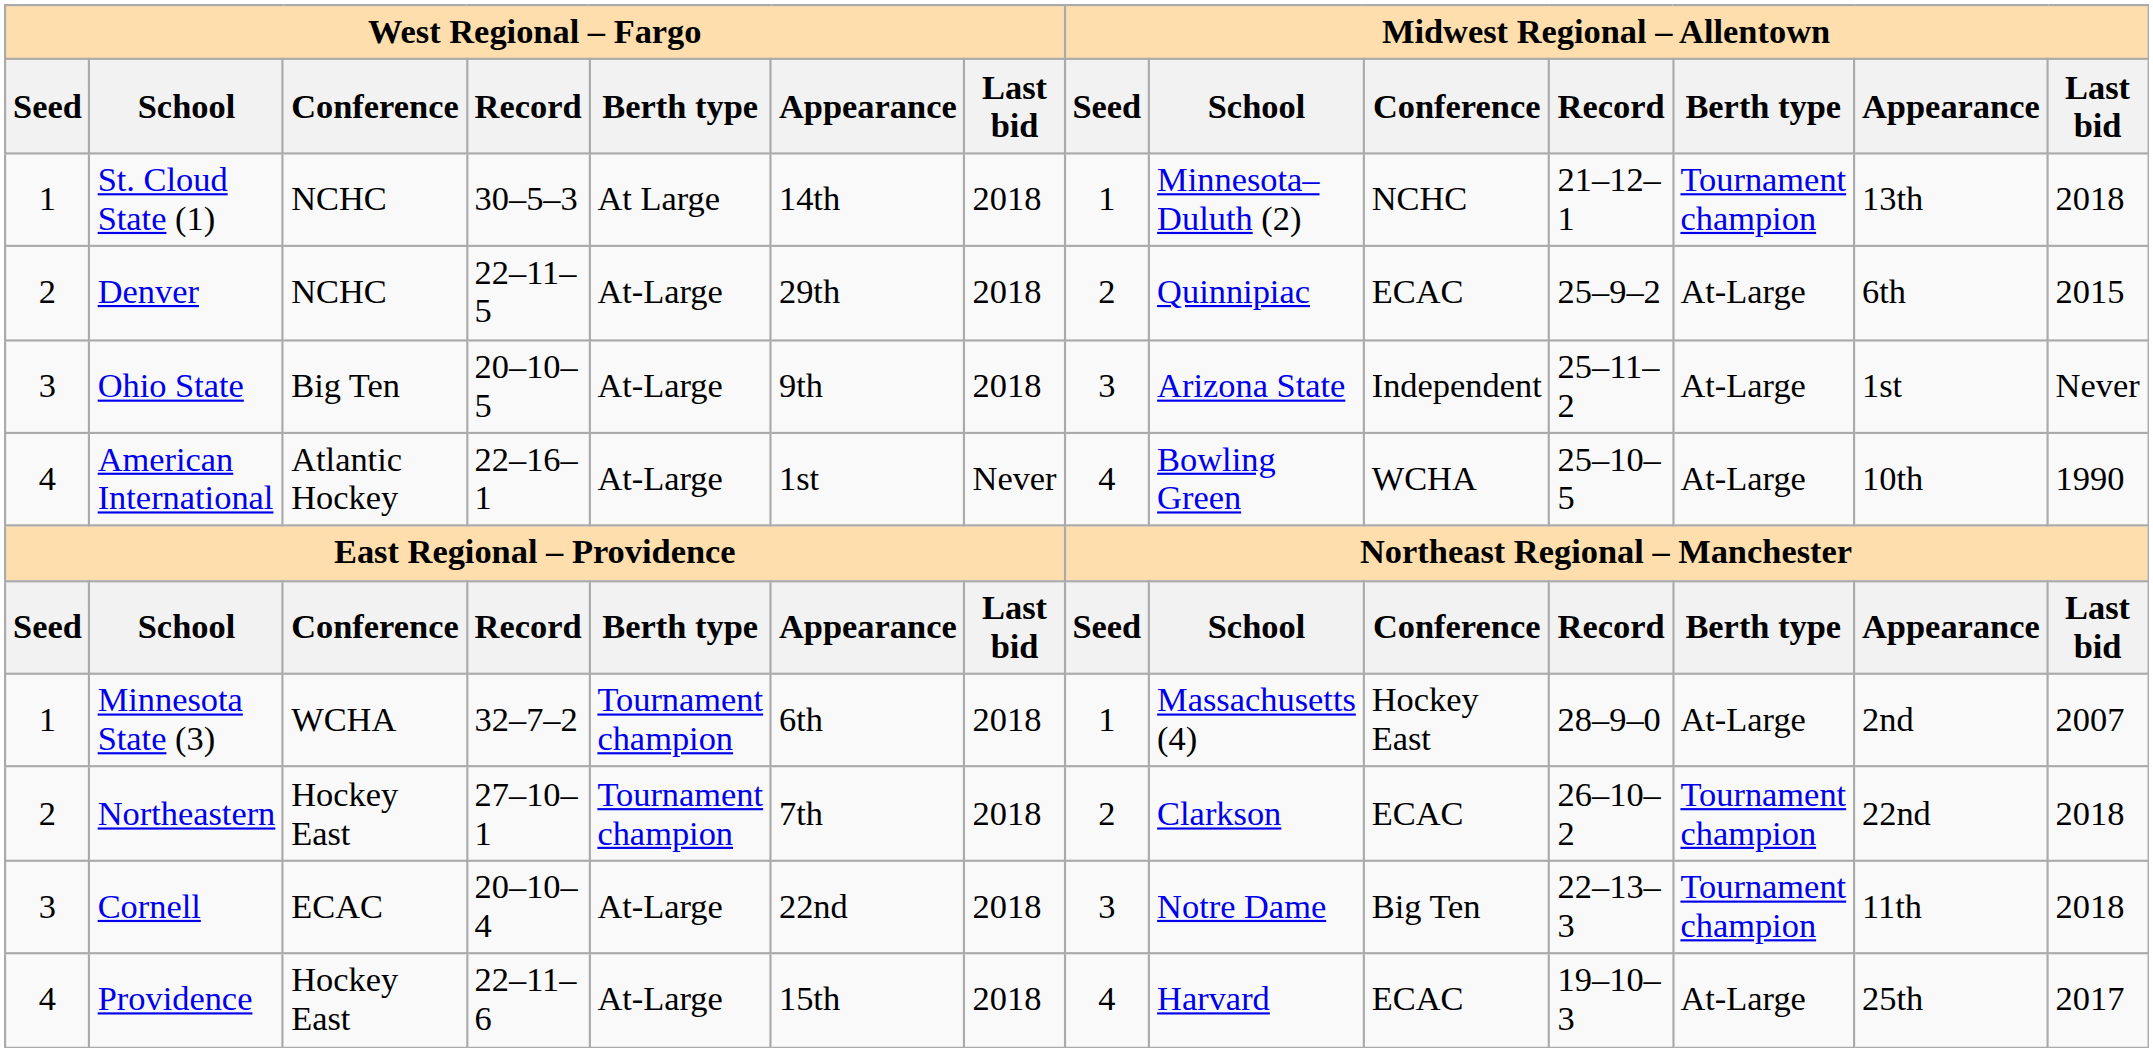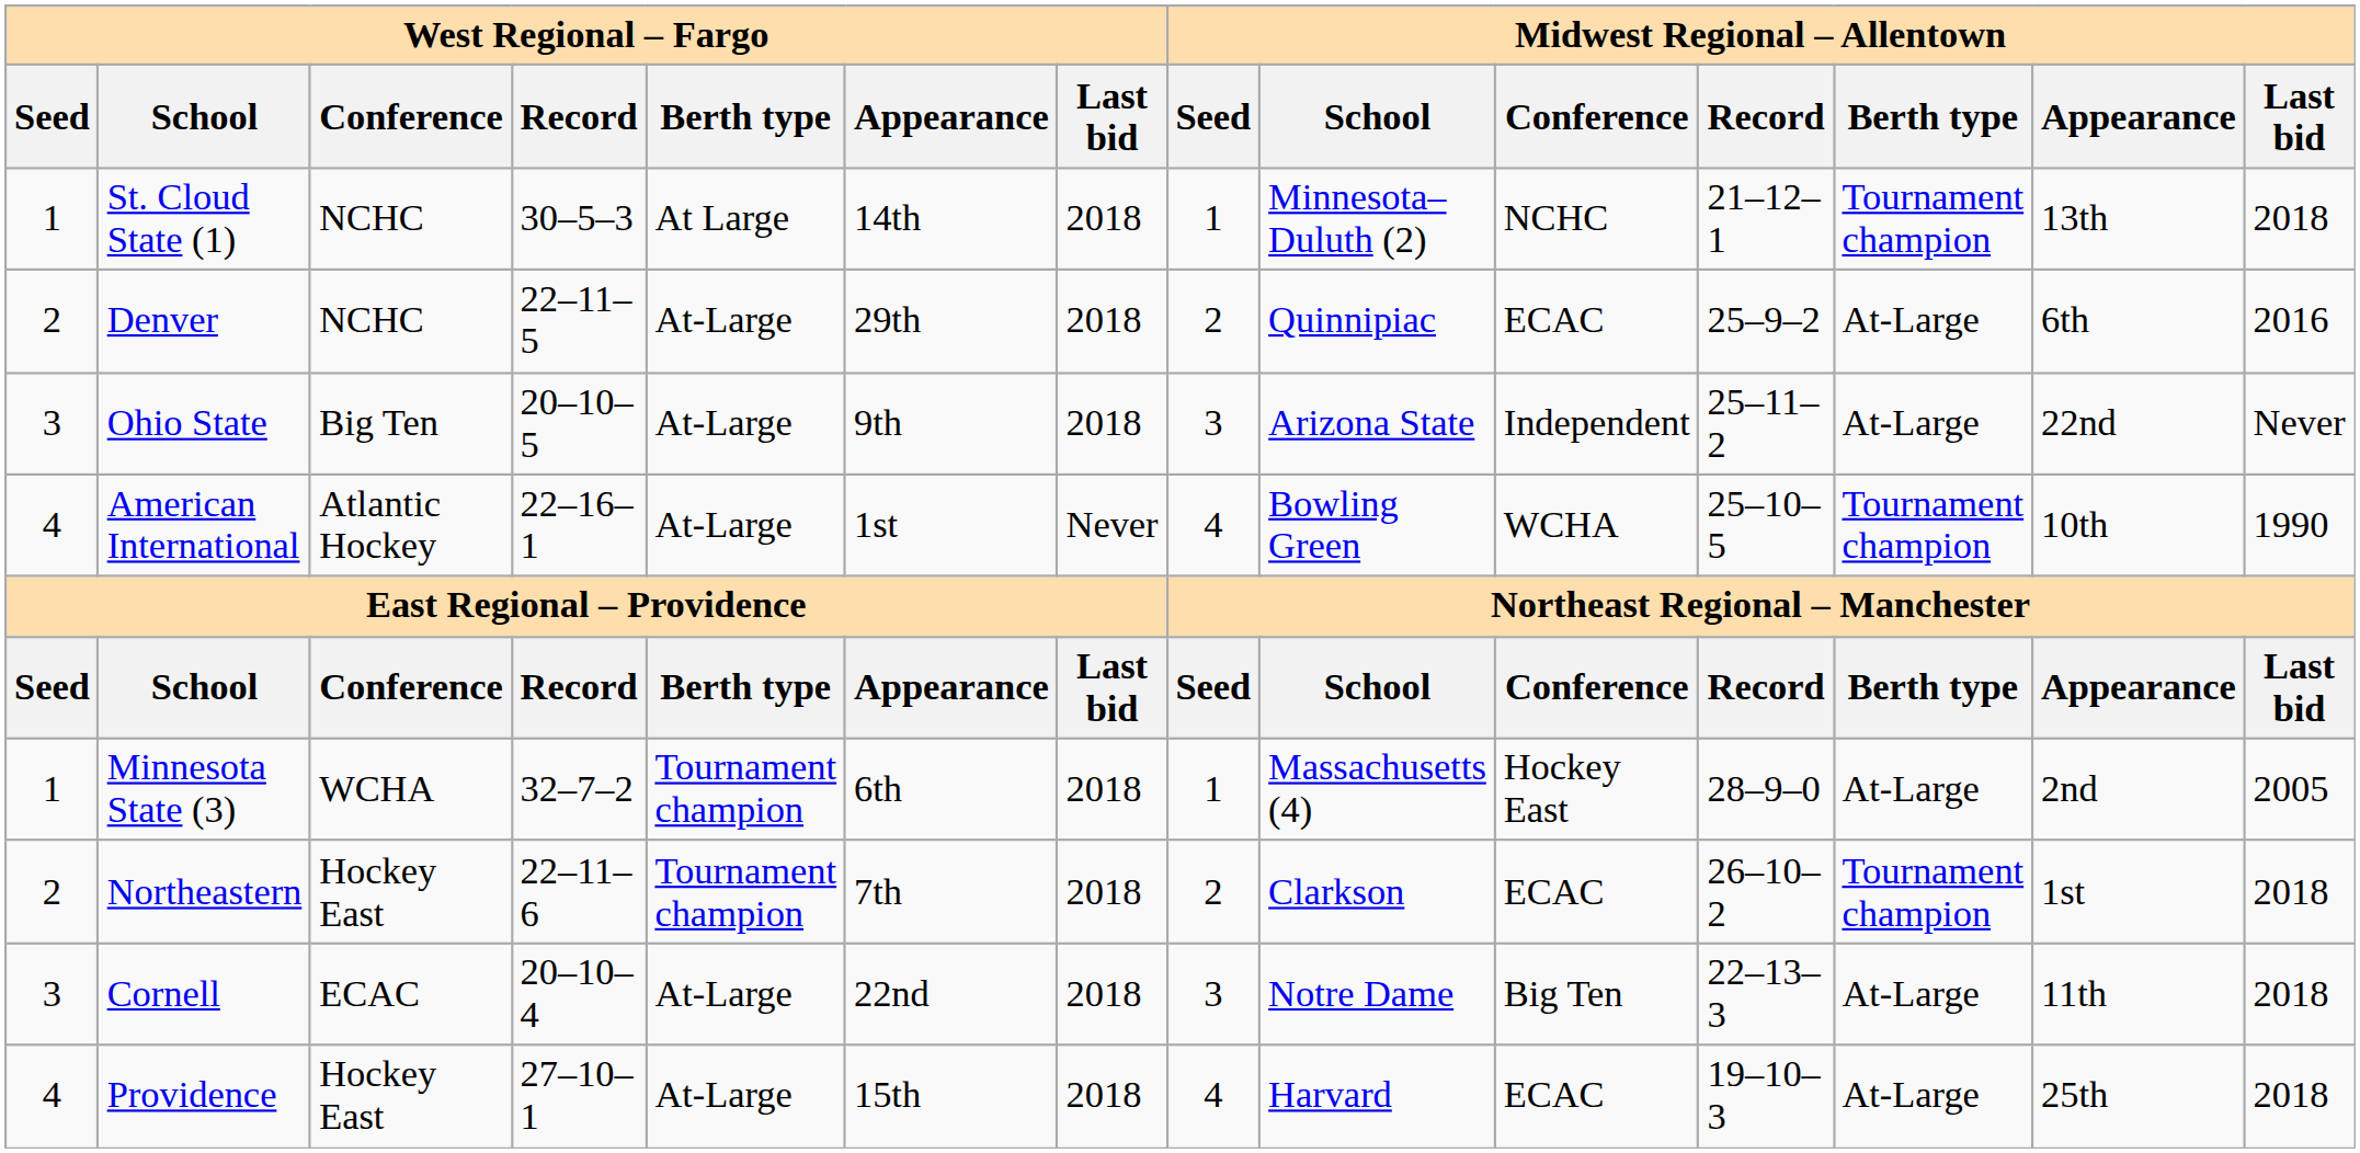Denver | Midwest Regional – Allentown / Last bid: 2015 -> 2016
Ohio State | Midwest Regional – Allentown / Appearance: 1st -> 22nd
American International | Midwest Regional – Allentown / Berth type: At-Large -> Tournament champion
Minnesota State (3) | Midwest Regional – Allentown / Last bid: 2007 -> 2005
Northeastern | West Regional – Fargo / Record: 27–10–1 -> 22–11–6
Northeastern | Midwest Regional – Allentown / Appearance: 22nd -> 1st
Cornell | Midwest Regional – Allentown / Berth type: Tournament champion -> At-Large
Providence | West Regional – Fargo / Record: 22–11–6 -> 27–10–1
Providence | Midwest Regional – Allentown / Last bid: 2017 -> 2018
